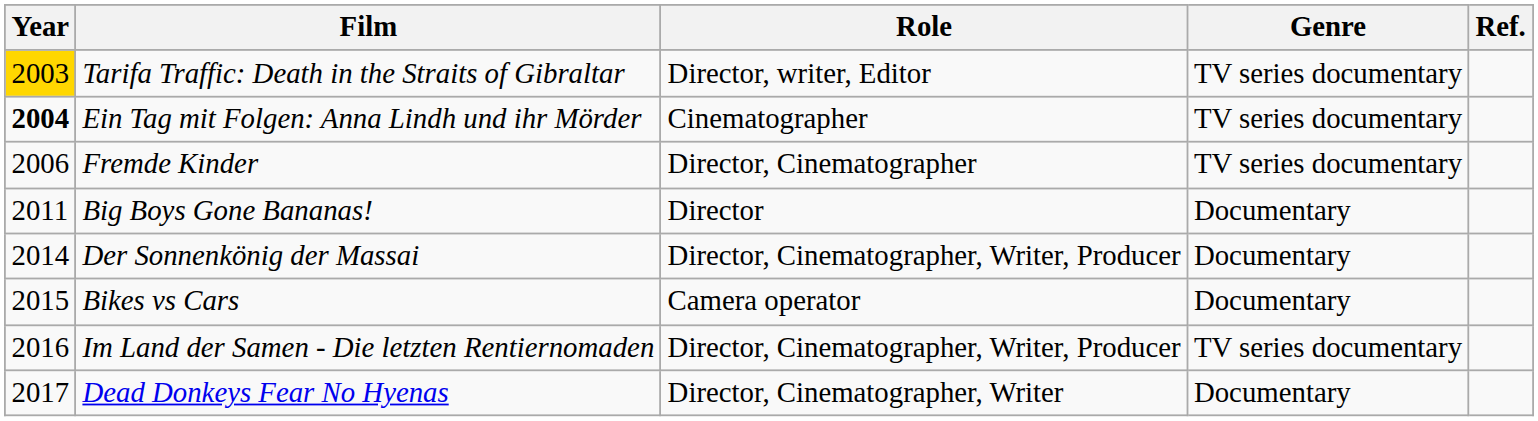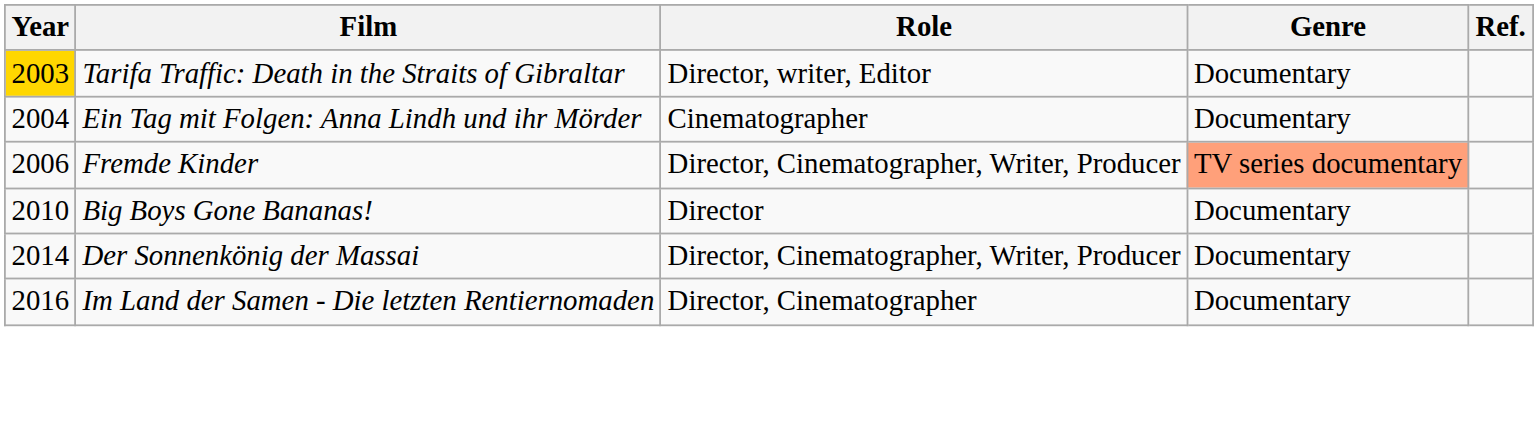Tarifa Traffic: Death in the Straits of Gibraltar | Genre: TV series documentary -> Documentary
Ein Tag mit Folgen: Anna Lindh und ihr Mörder | Year: bold -> normal
Ein Tag mit Folgen: Anna Lindh und ihr Mörder | Genre: TV series documentary -> Documentary
Fremde Kinder | Role: Director, Cinematographer -> Director, Cinematographer, Writer, Producer
Fremde Kinder | Genre: no background -> lightsalmon background
Big Boys Gone Bananas! | Year: 2011 -> 2010
- row: 2015 | Bikes vs Cars | Camera operator | Documentary
Im Land der Samen - Die letzten Rentiernomaden | Role: Director, Cinematographer, Writer, Producer -> Director, Cinematographer
Im Land der Samen - Die letzten Rentiernomaden | Genre: TV series documentary -> Documentary
- row: 2017 | Dead Donkeys Fear No Hyenas | Director, Cinematographer, Writer | Documentary
